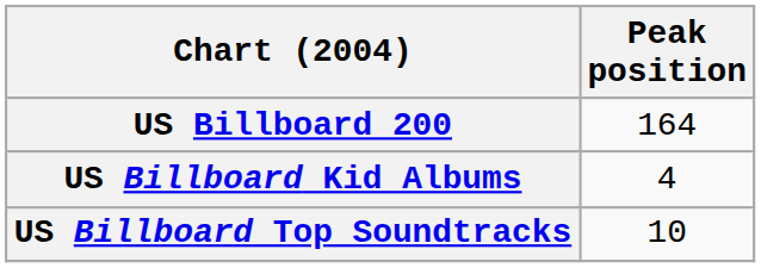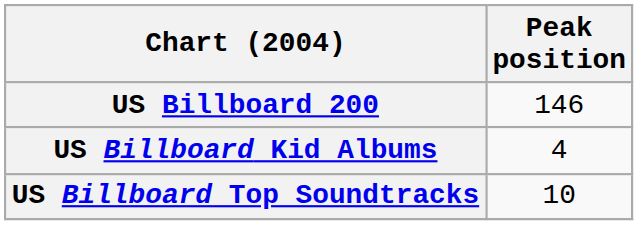US Billboard 200 | Peak position: 164 -> 146
